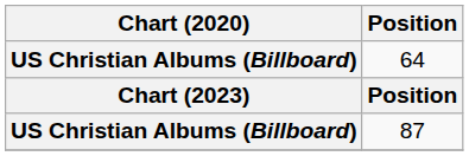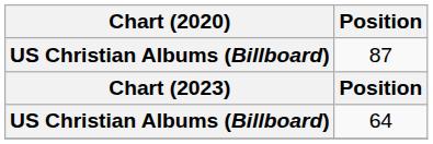rows swapped: 64 <-> 87
